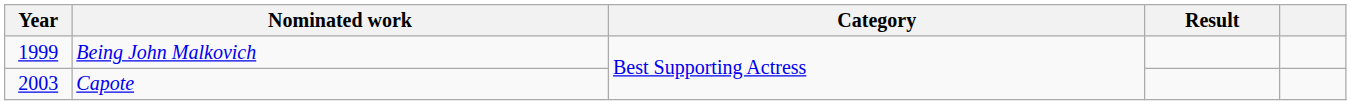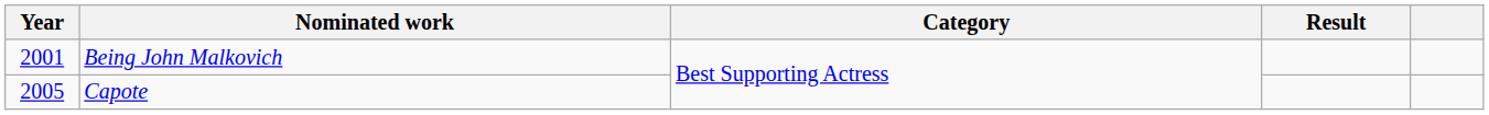Being John Malkovich | Year: 1999 -> 2001
Capote | Year: 2003 -> 2005
